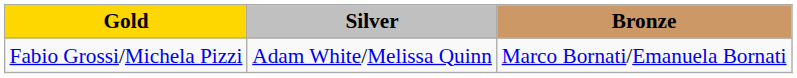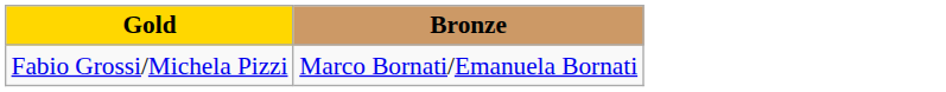- column: Silver | Adam White/Melissa Quinn
